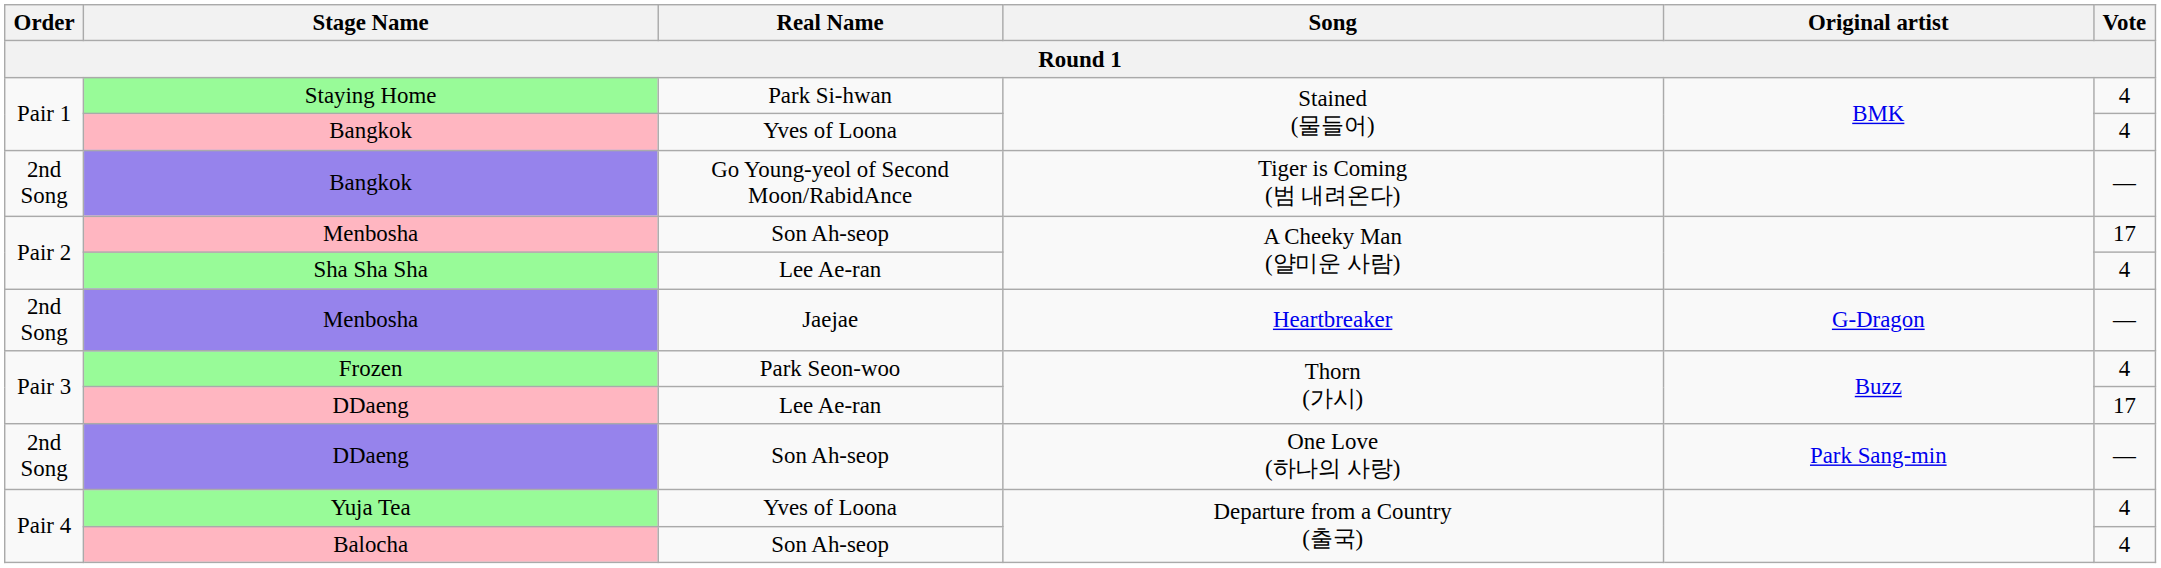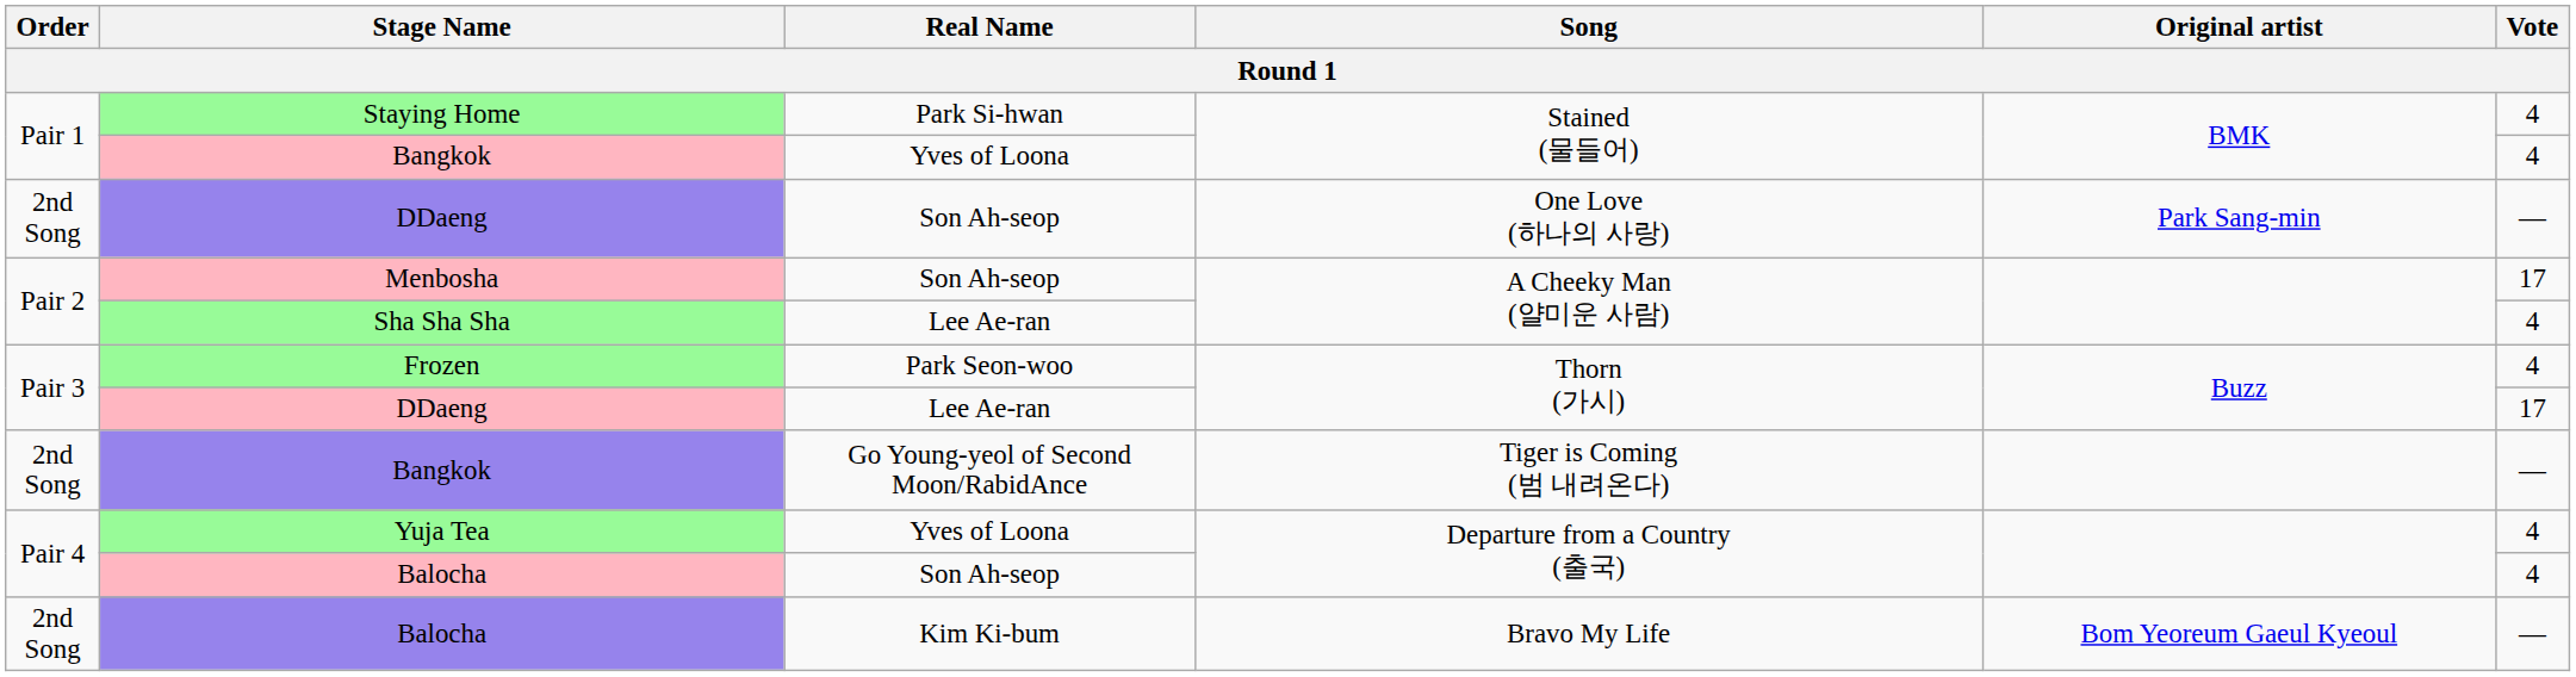rows swapped: Bangkok / Tiger is Coming (범 내려온다) <-> DDaeng / One Love (하나의 사랑)
- row: 2nd Song | Menbosha | Jaejae | Heartbreaker | G-Dragon | —
+ row: 2nd Song | Balocha | Kim Ki-bum | Bravo My Life | Bom Yeoreum Gaeul Kyeoul | —
